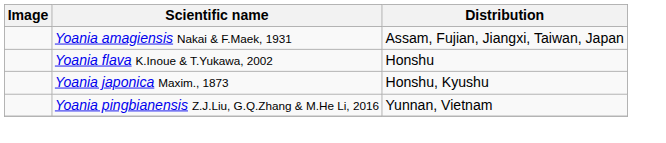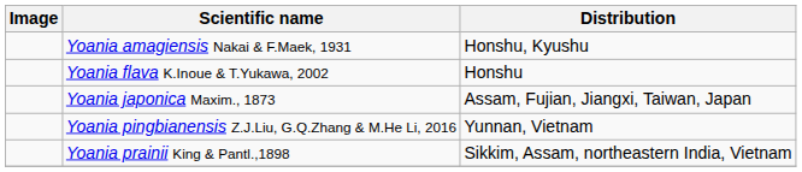Yoania amagiensis Nakai & F.Maek, 1931 | Distribution: Assam, Fujian, Jiangxi, Taiwan, Japan -> Honshu, Kyushu
Yoania japonica Maxim., 1873 | Distribution: Honshu, Kyushu -> Assam, Fujian, Jiangxi, Taiwan, Japan
+ row: Yoania prainii King & Pantl.,1898 | Sikkim, Assam, northeastern India, Vietnam
